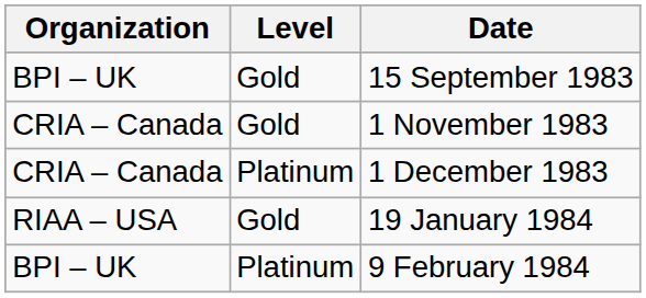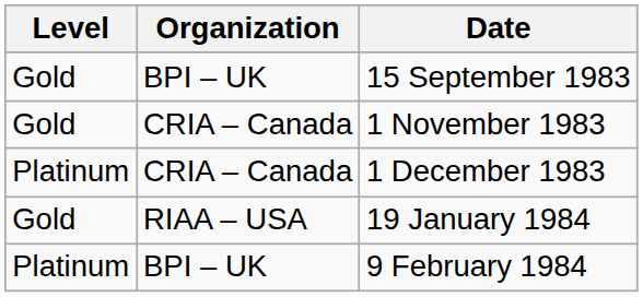columns swapped: Organization <-> Level
